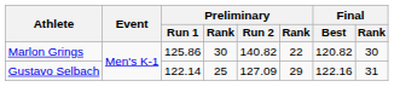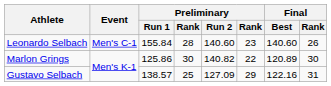+ row: Leonardo Selbach | Men's C-1 | 155.84 | 28 | 140.60 | 23 | 140.60 | 26
Marlon Grings | Final / Best: 120.82 -> 120.89
Gustavo Selbach | Preliminary / Run 1: 122.14 -> 138.57
